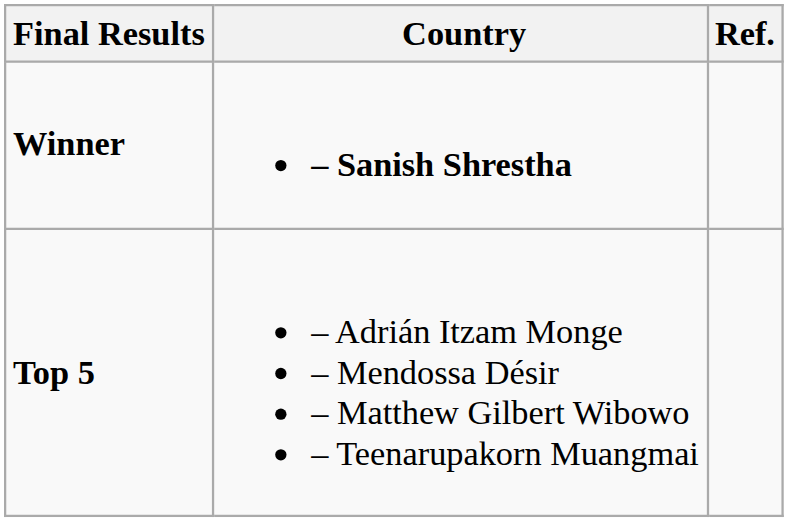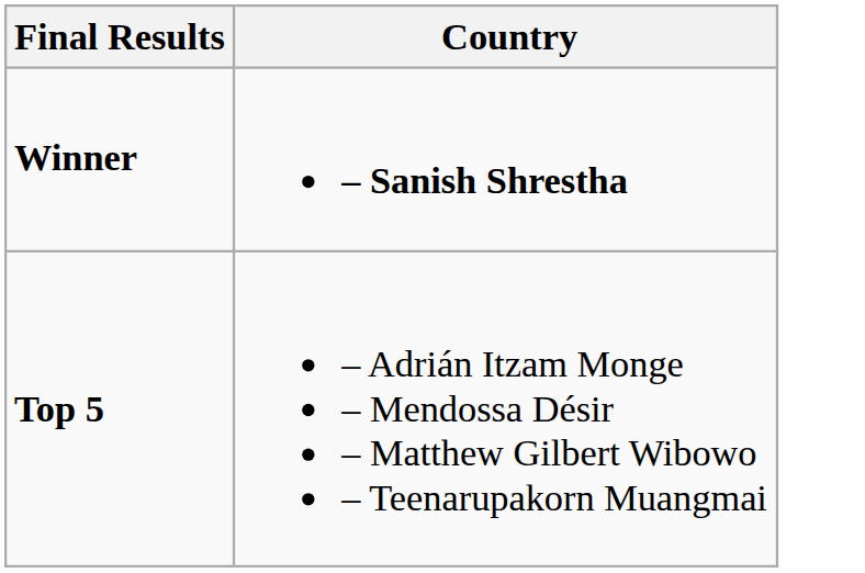- column: Ref.
